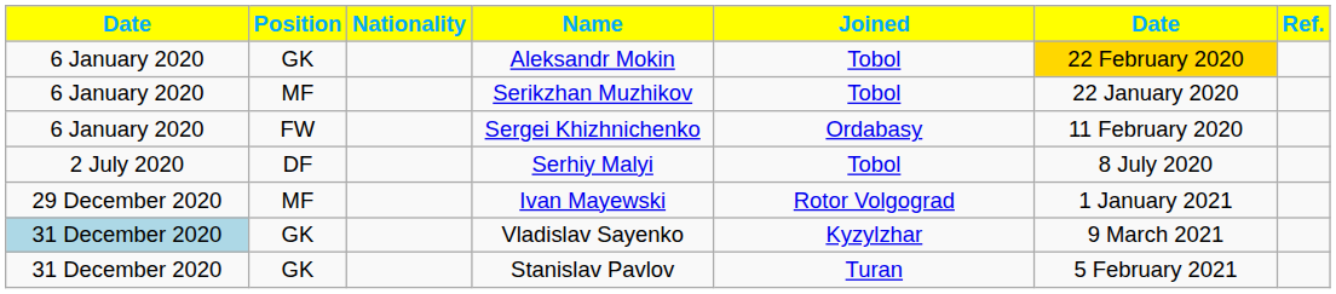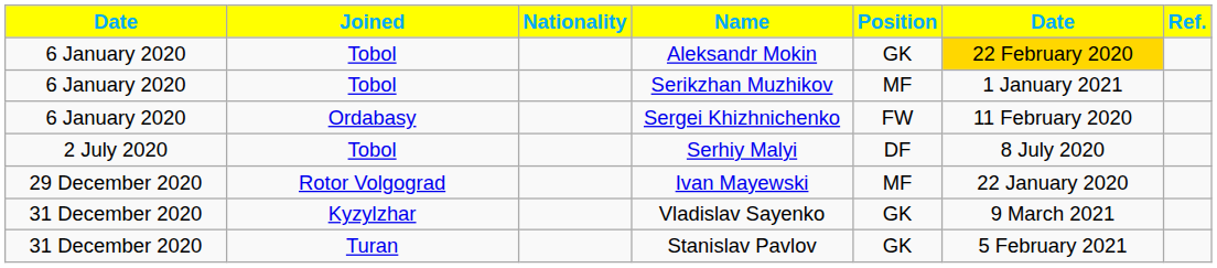columns swapped: Position <-> Joined
Serikzhan Muzhikov | column 6: 22 January 2020 -> 1 January 2021
Ivan Mayewski | column 6: 1 January 2021 -> 22 January 2020
Vladislav Sayenko | column 1: lightblue background -> no background
